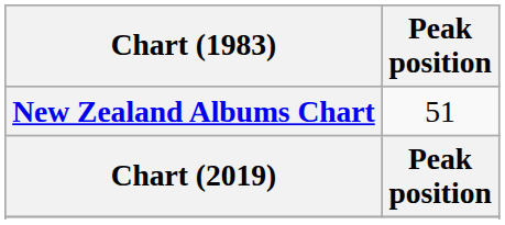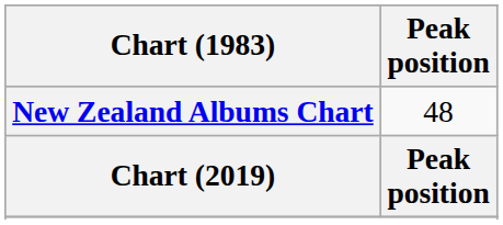New Zealand Albums Chart | Peak position: 51 -> 48
